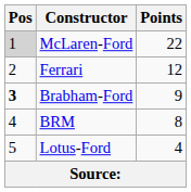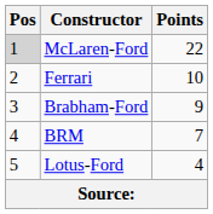Ferrari | Points: 12 -> 10
Brabham-Ford | Pos: bold -> normal
BRM | Points: 8 -> 7
